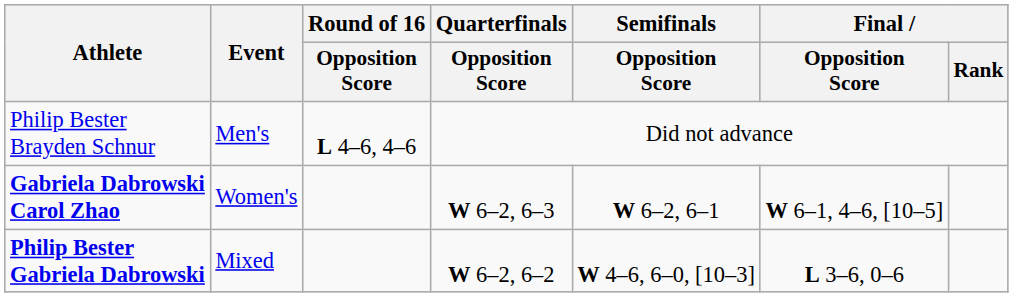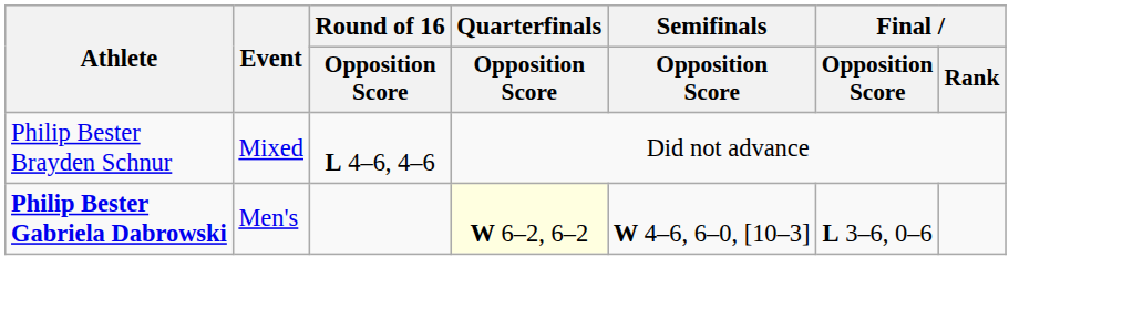Philip Bester Brayden Schnur | Event: Men's -> Mixed
- row: Gabriela Dabrowski Carol Zhao | Women's | W 6–2, 6–3 | W 6–2, 6–1 | W 6–1, 4–6, [10–5]
Philip Bester Gabriela Dabrowski | Event: Mixed -> Men's
Philip Bester Gabriela Dabrowski | Quarterfinals / Opposition Score: no background -> lightyellow background
